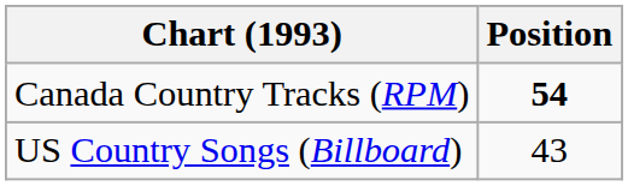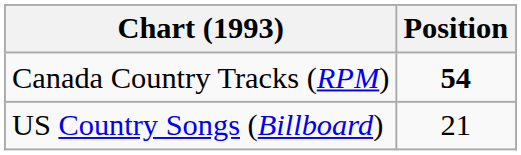US Country Songs (Billboard) | Position: 43 -> 21
